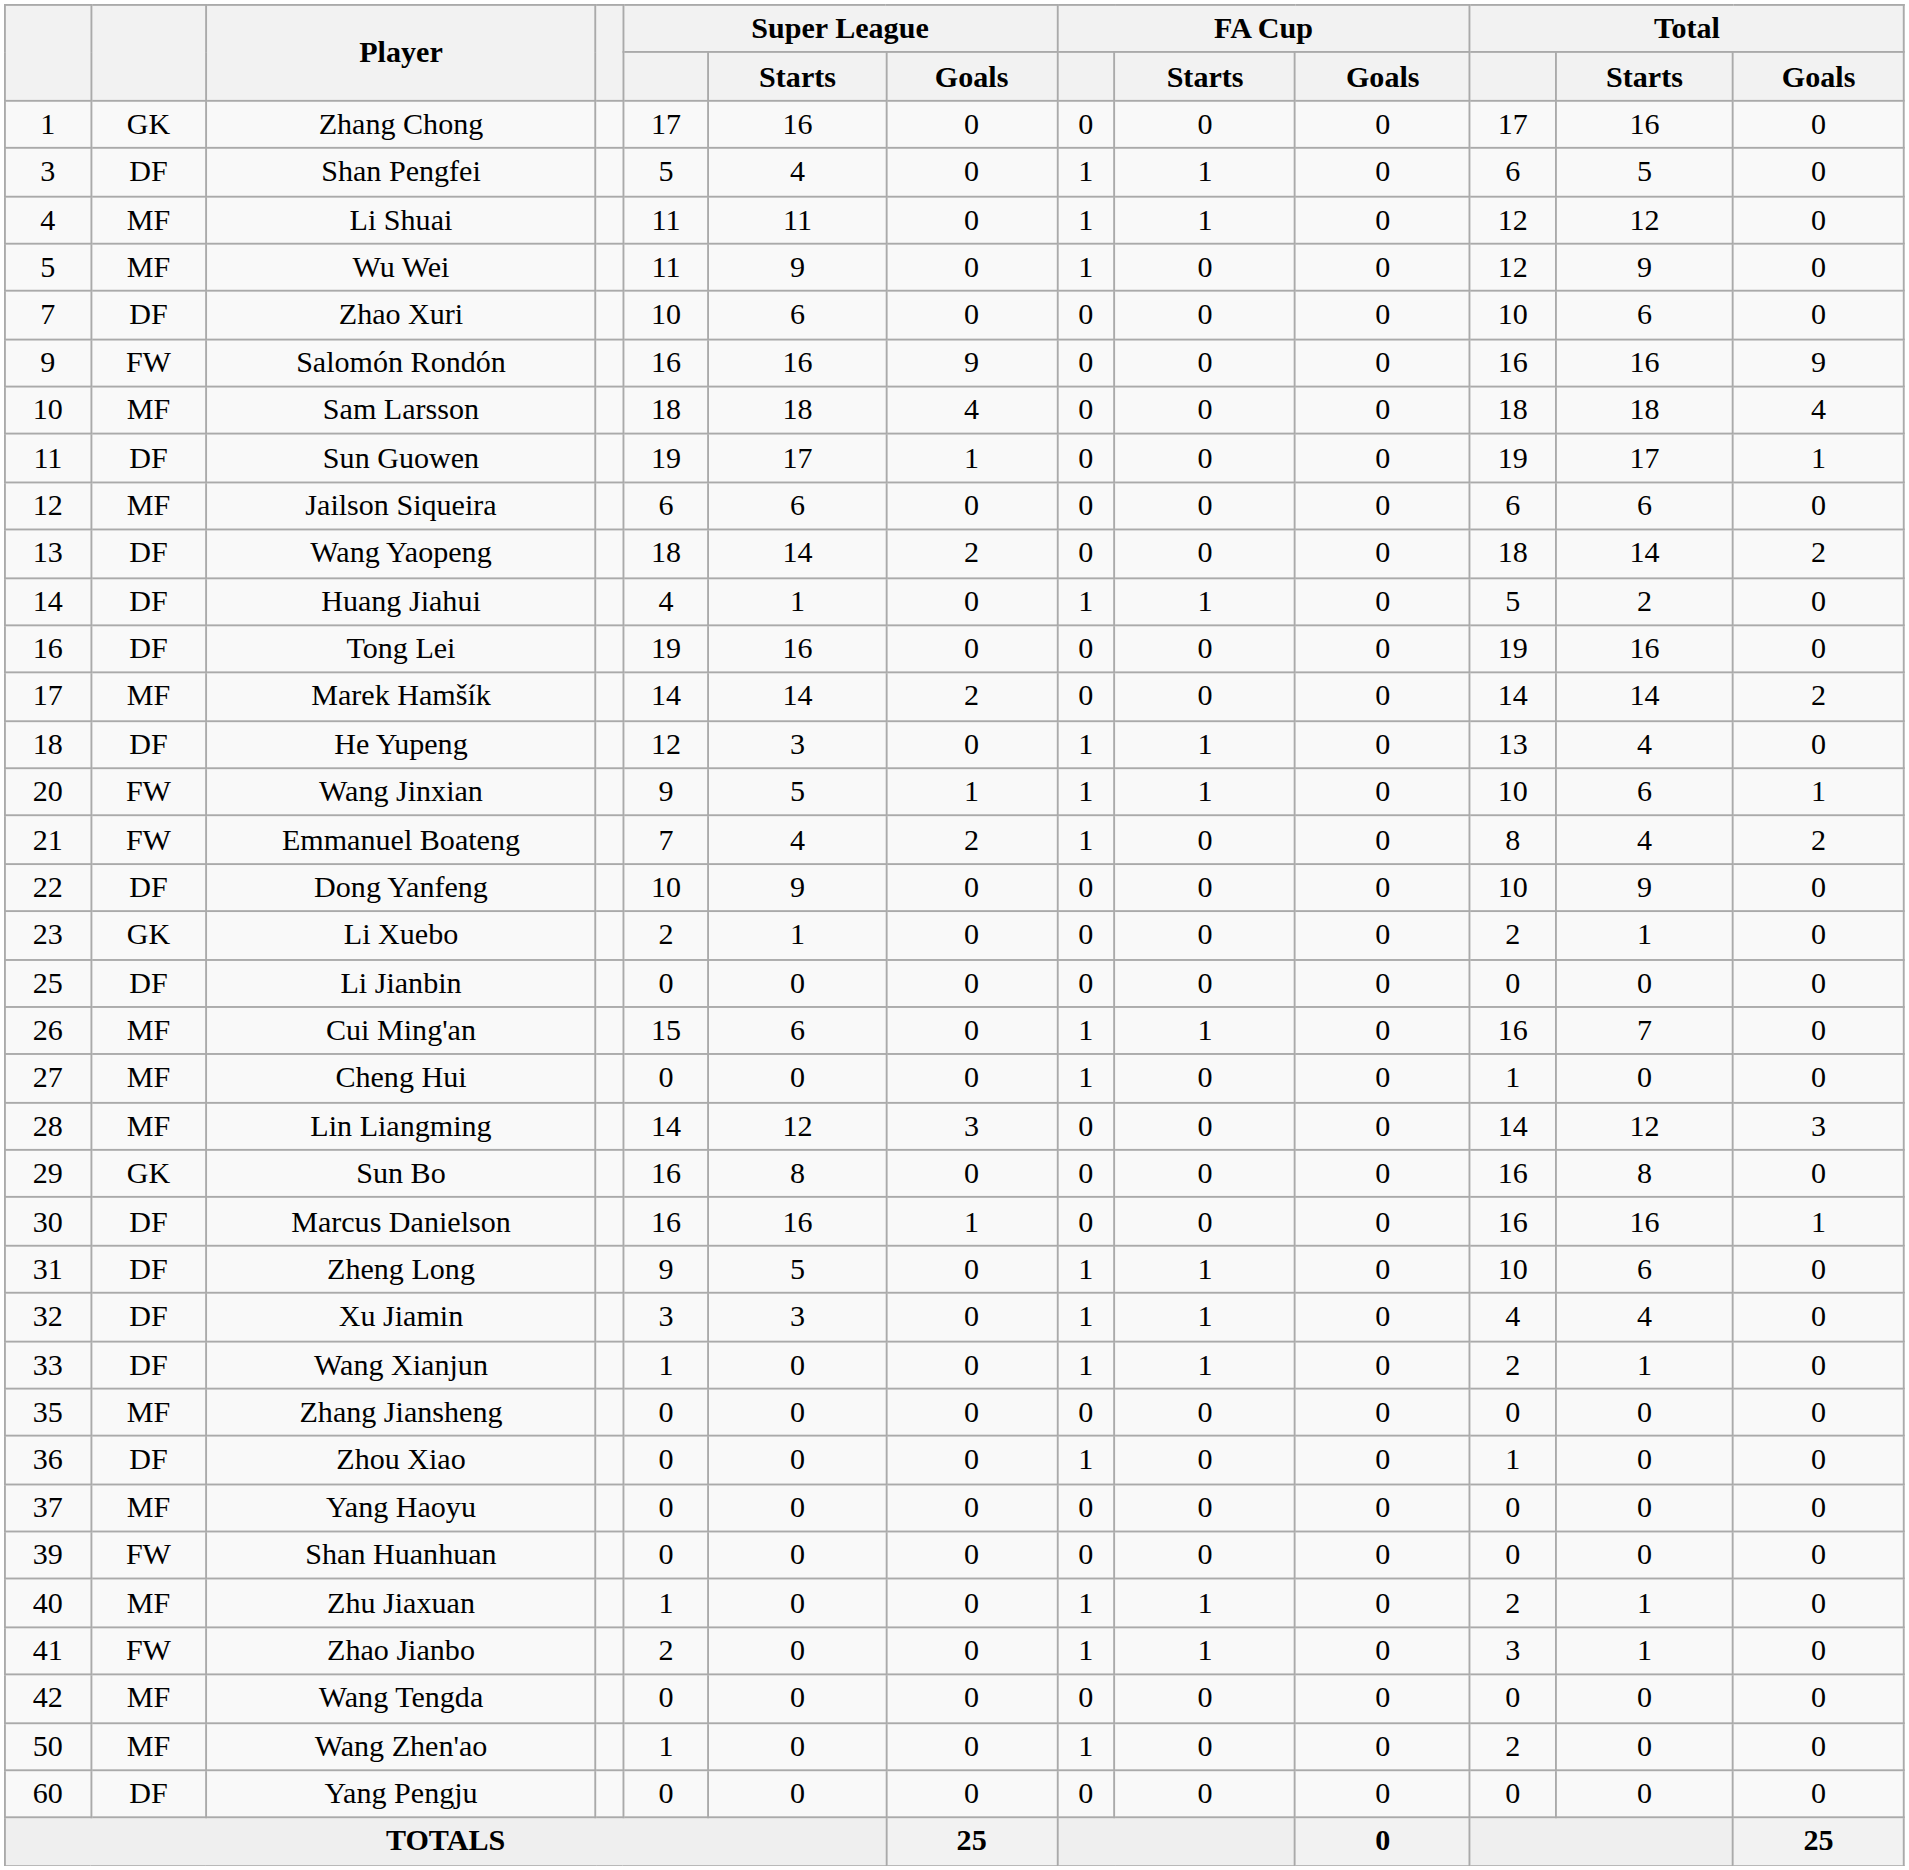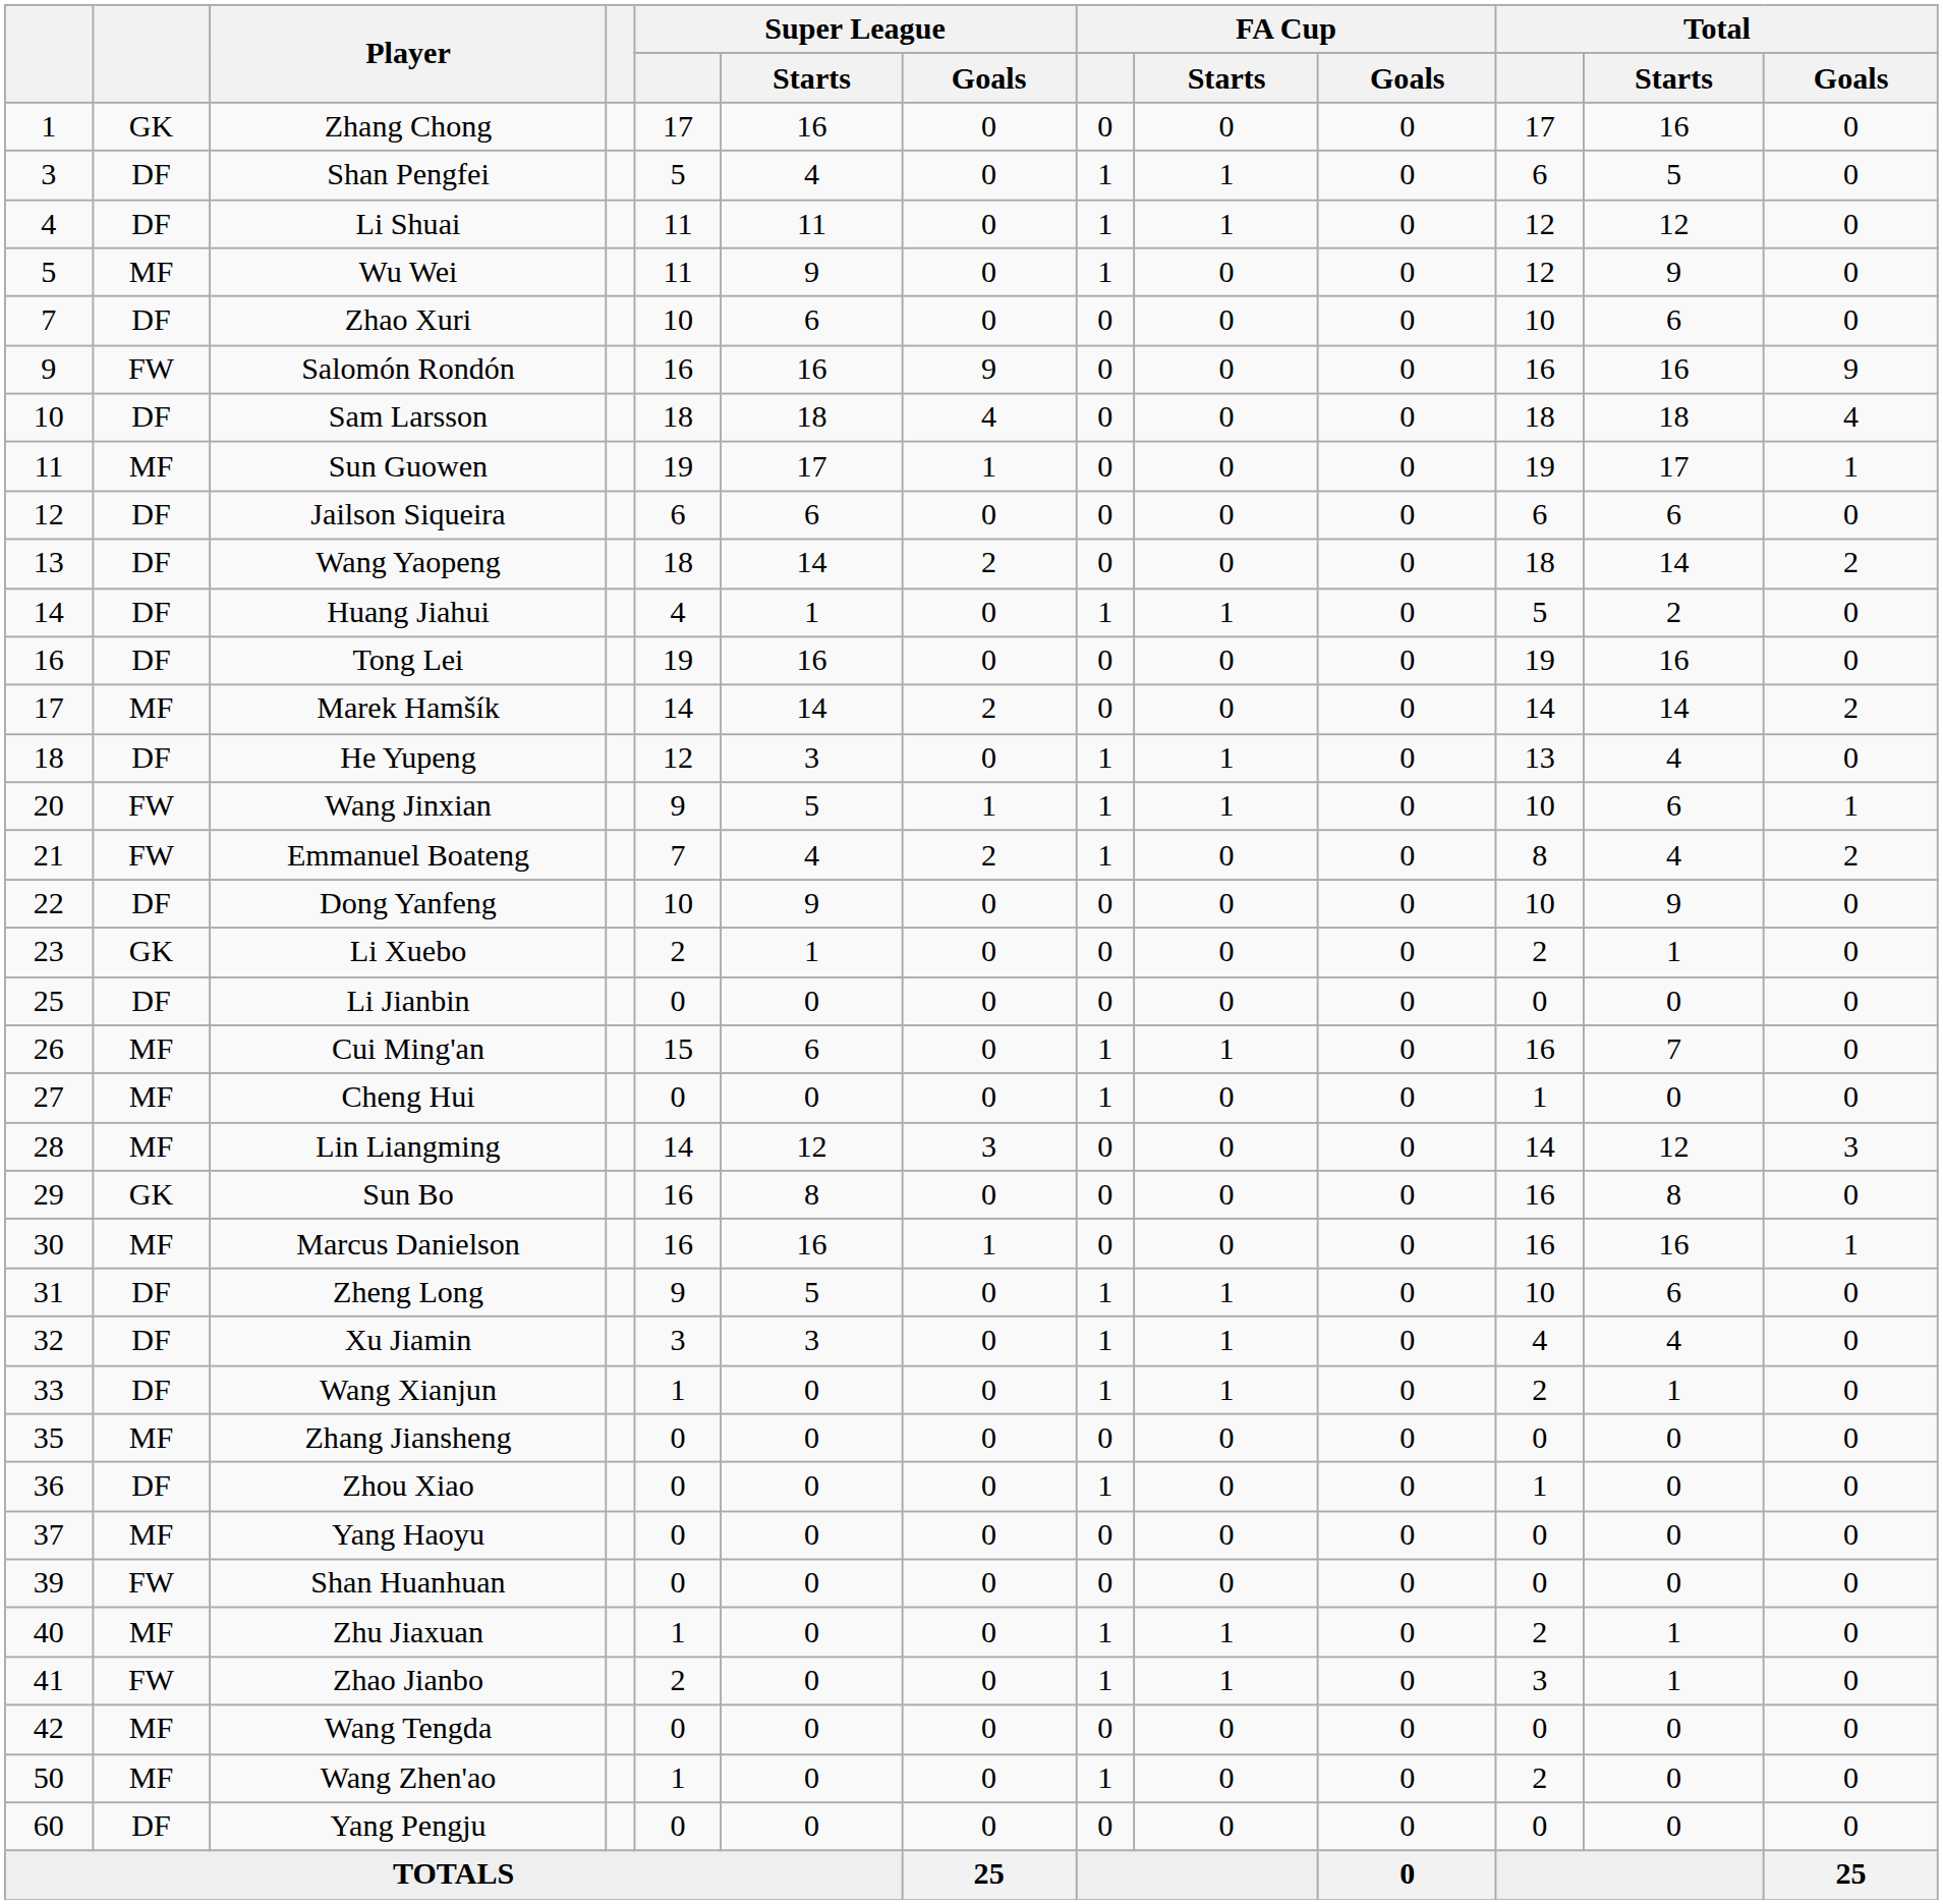Li Shuai | column 2: MF -> DF
Sam Larsson | column 2: MF -> DF
Sun Guowen | column 2: DF -> MF
Jailson Siqueira | column 2: MF -> DF
Marcus Danielson | column 2: DF -> MF
